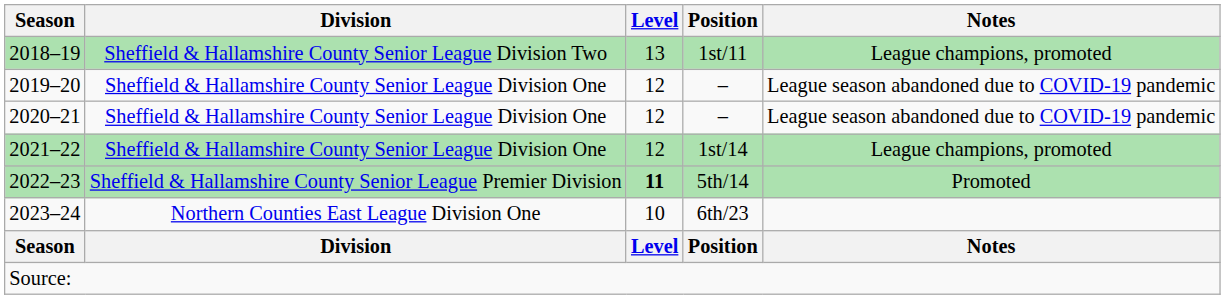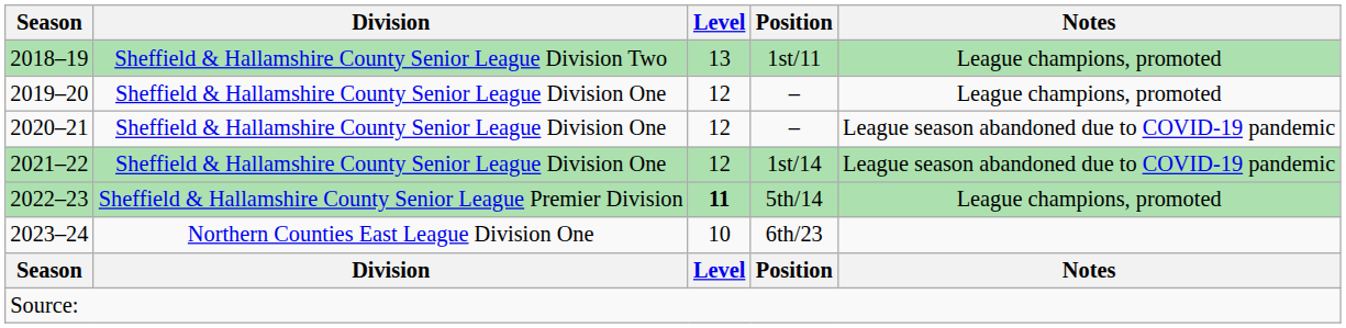2019–20 | Notes: League season abandoned due to COVID-19 pandemic -> League champions, promoted
2021–22 | Notes: League champions, promoted -> League season abandoned due to COVID-19 pandemic
2022–23 | Notes: Promoted -> League champions, promoted
